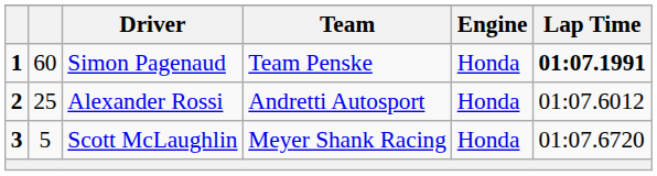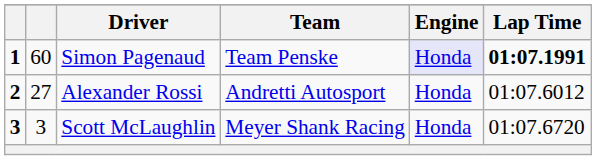Simon Pagenaud | Engine: no background -> lavender background
Alexander Rossi | column 2: 25 -> 27
Scott McLaughlin | column 2: 5 -> 3
